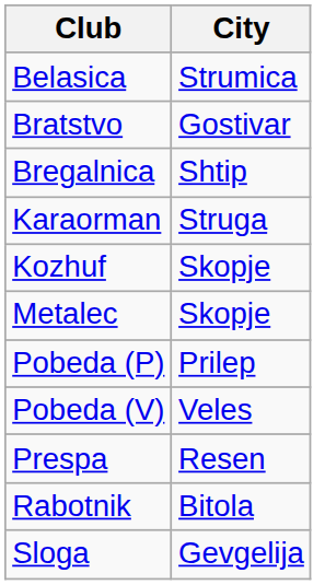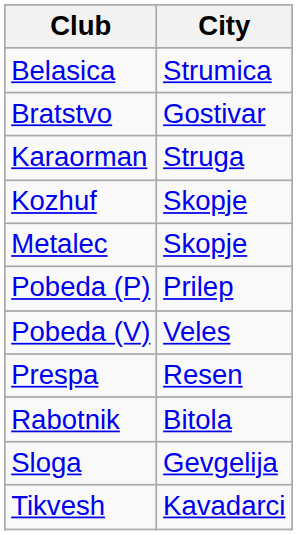- row: Bregalnica | Shtip
+ row: Tikvesh | Kavadarci
